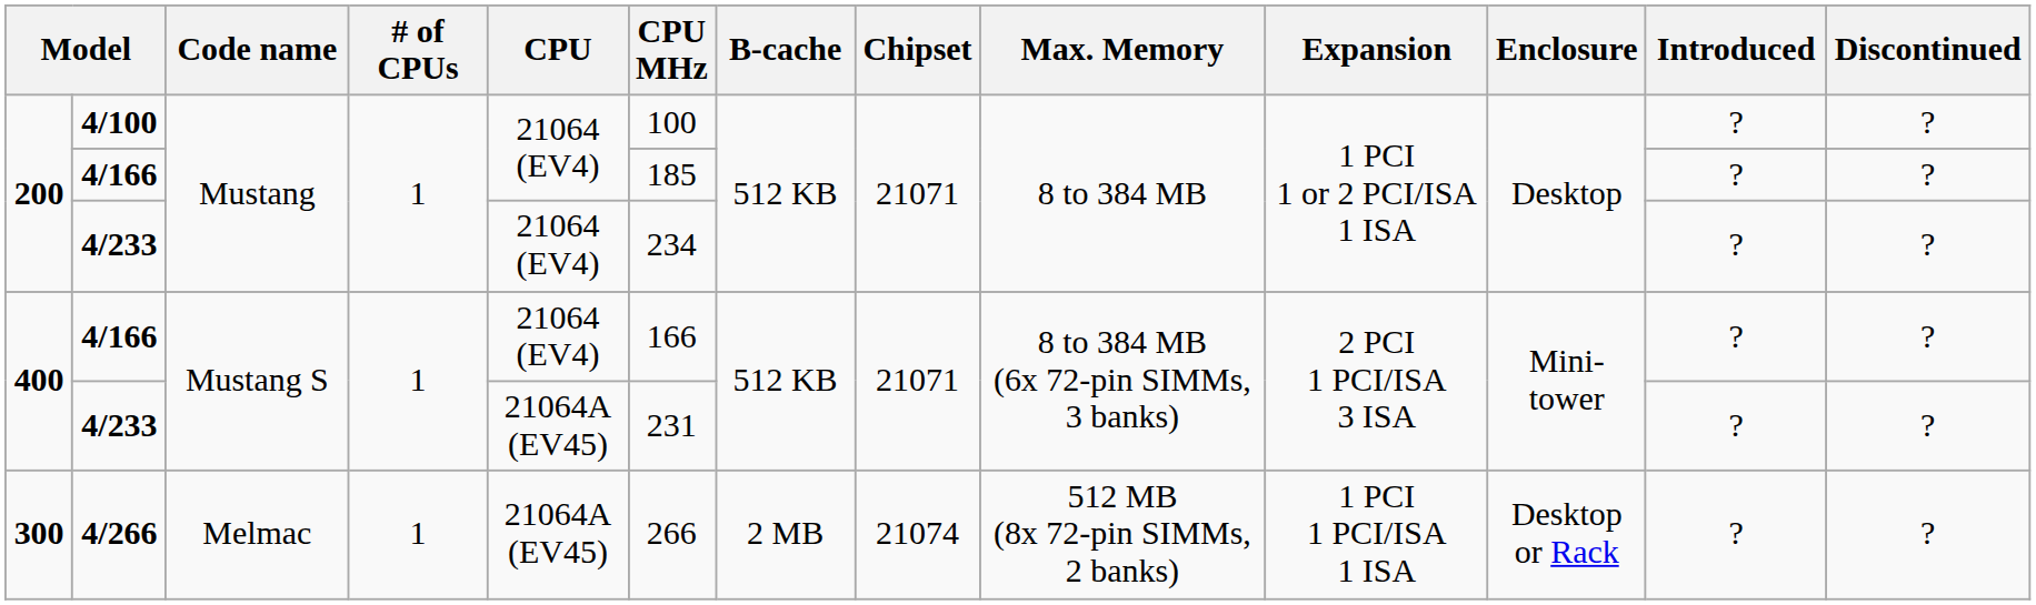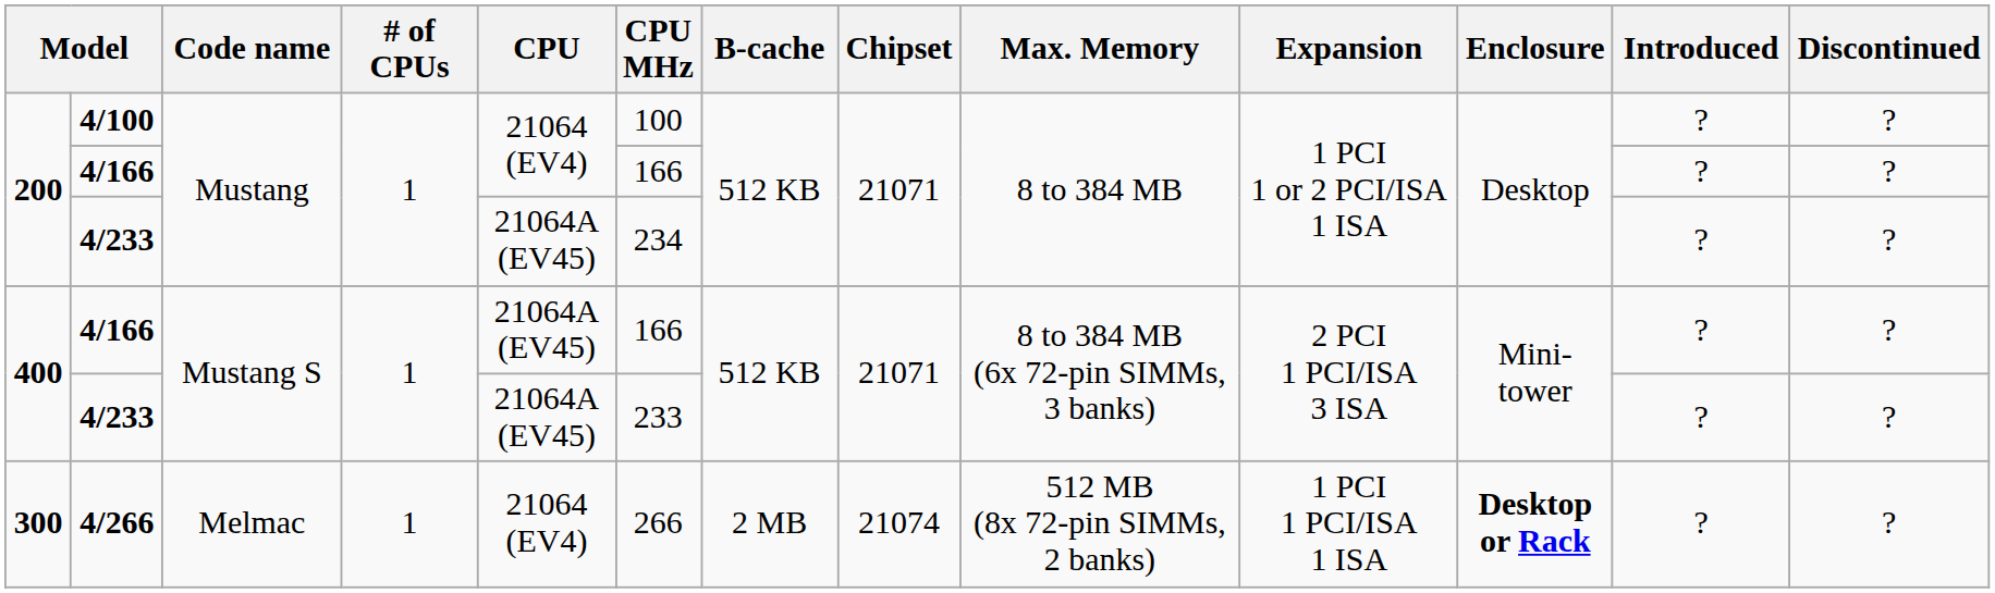200 / 4/166 | CPU MHz: 185 -> 166
200 / 4/233 | CPU: 21064 (EV4) -> 21064A (EV45)
400 / 4/166 | CPU: 21064 (EV4) -> 21064A (EV45)
400 / 4/233 | CPU MHz: 231 -> 233
4/266 | CPU: 21064A (EV45) -> 21064 (EV4)
4/266 | Enclosure: normal -> bold
